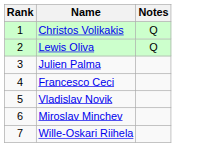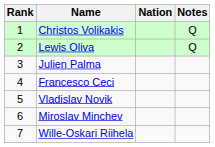+ column: Nation
